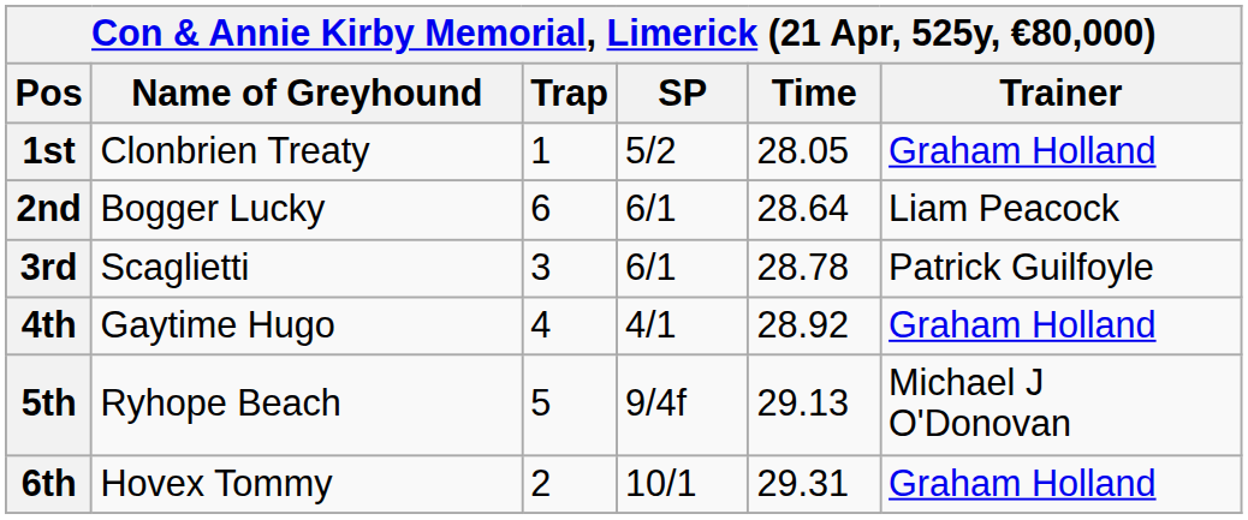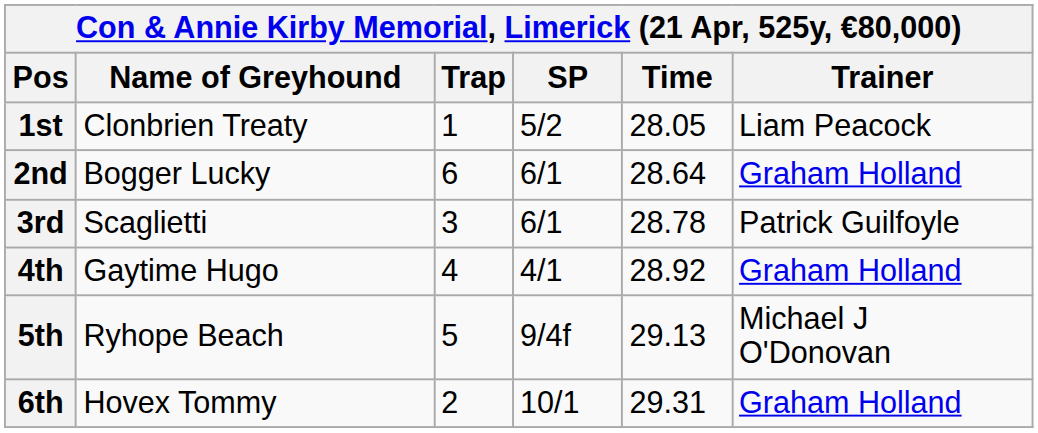1st | Trainer: Graham Holland -> Liam Peacock
2nd | Trainer: Liam Peacock -> Graham Holland
